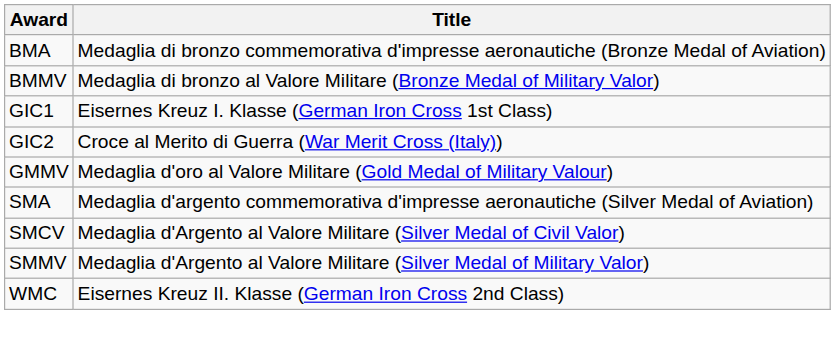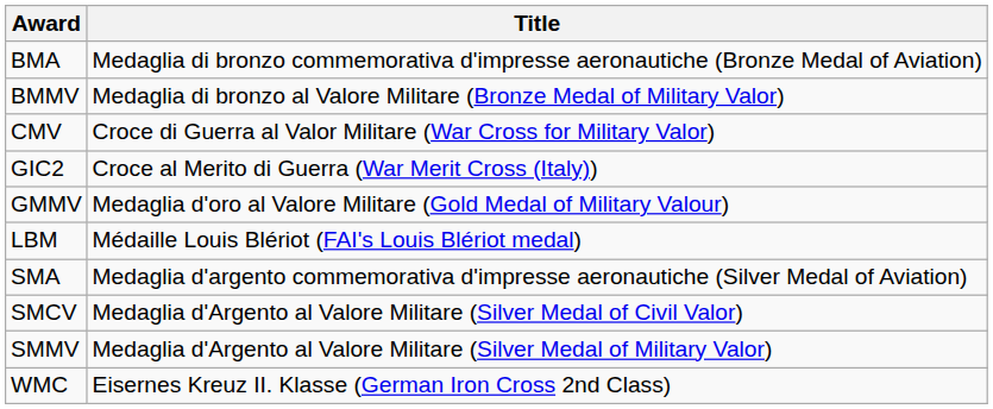+ row: CMV | Croce di Guerra al Valor Militare (War Cross for Military Valor)
- row: GIC1 | Eisernes Kreuz I. Klasse (German Iron Cross 1st Class)
+ row: LBM | Médaille Louis Blériot (FAI's Louis Blériot medal)
